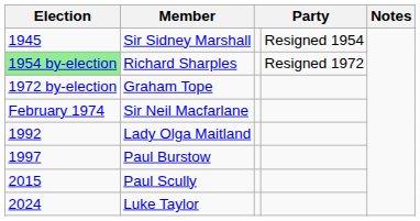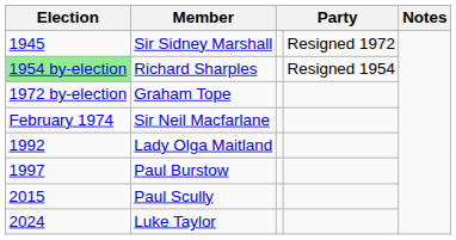Sir Sidney Marshall | column 4: Resigned 1954 -> Resigned 1972
Richard Sharples | column 4: Resigned 1972 -> Resigned 1954
